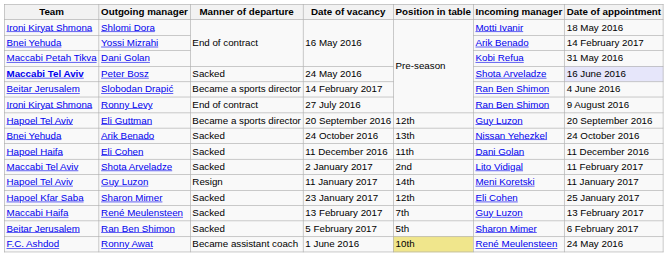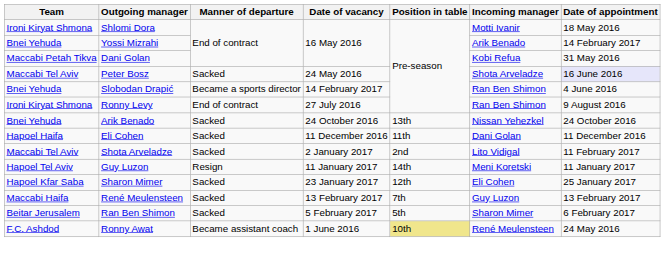Peter Bosz | Team: bold -> normal
Slobodan Drapić | Team: Beitar Jerusalem -> Bnei Yehuda
- row: Hapoel Tel Aviv | Eli Guttman | Became a sports director | 20 September 2016 | 12th | Guy Luzon | 20 September 2016
